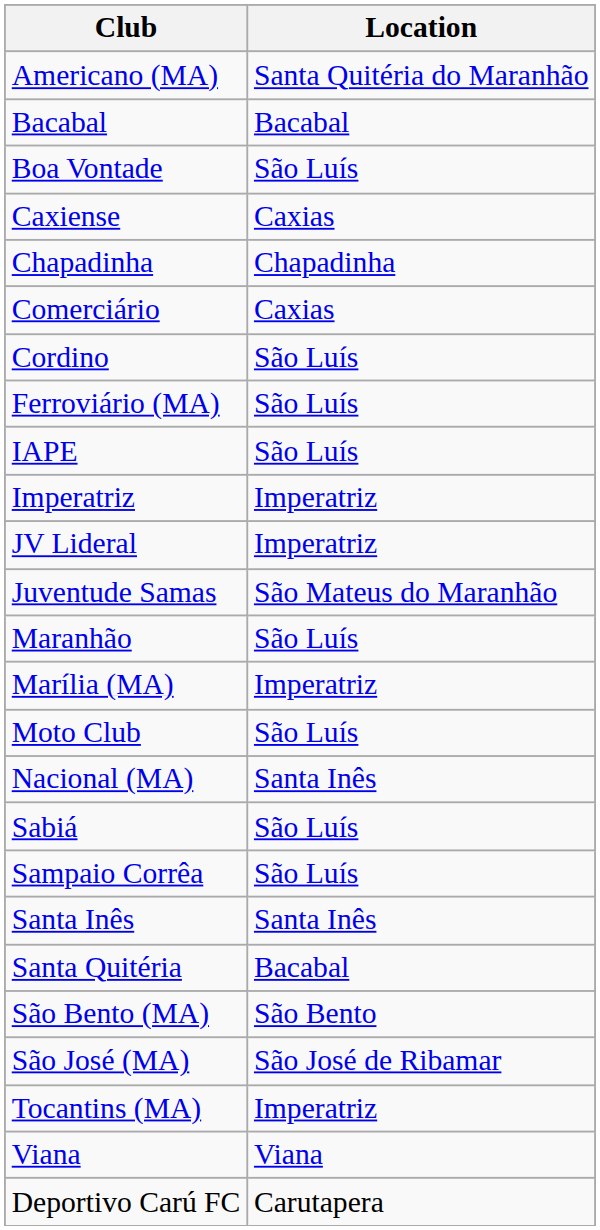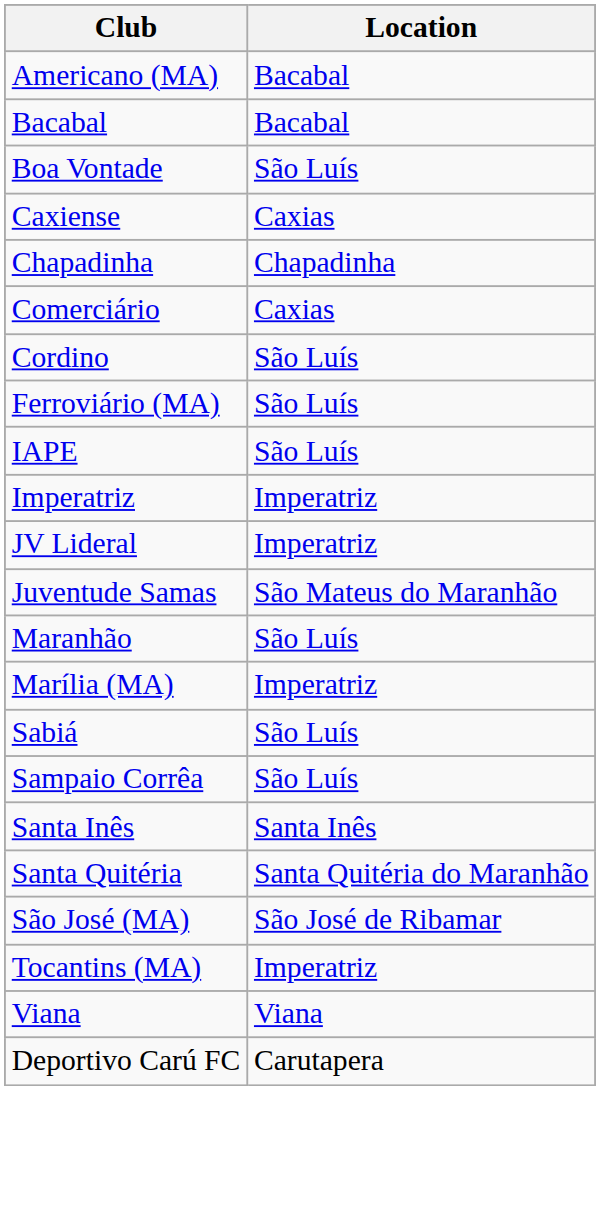Americano (MA) | Location: Santa Quitéria do Maranhão -> Bacabal
- row: Moto Club | São Luís
- row: Nacional (MA) | Santa Inês
Santa Quitéria | Location: Bacabal -> Santa Quitéria do Maranhão
- row: São Bento (MA) | São Bento
